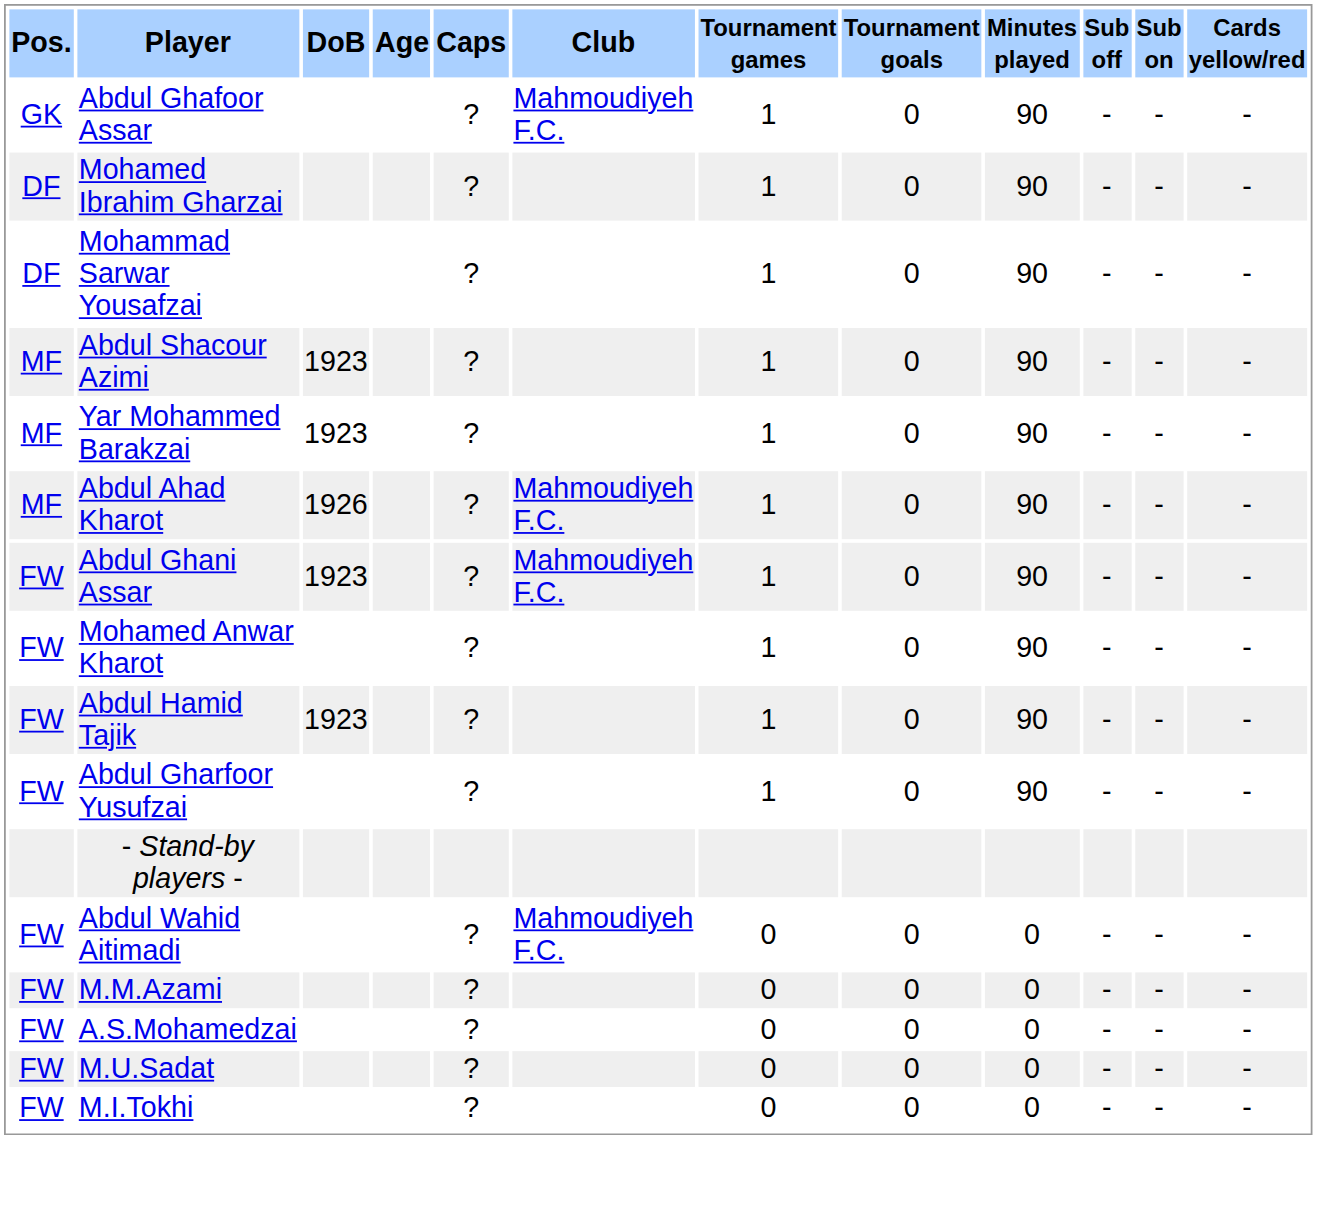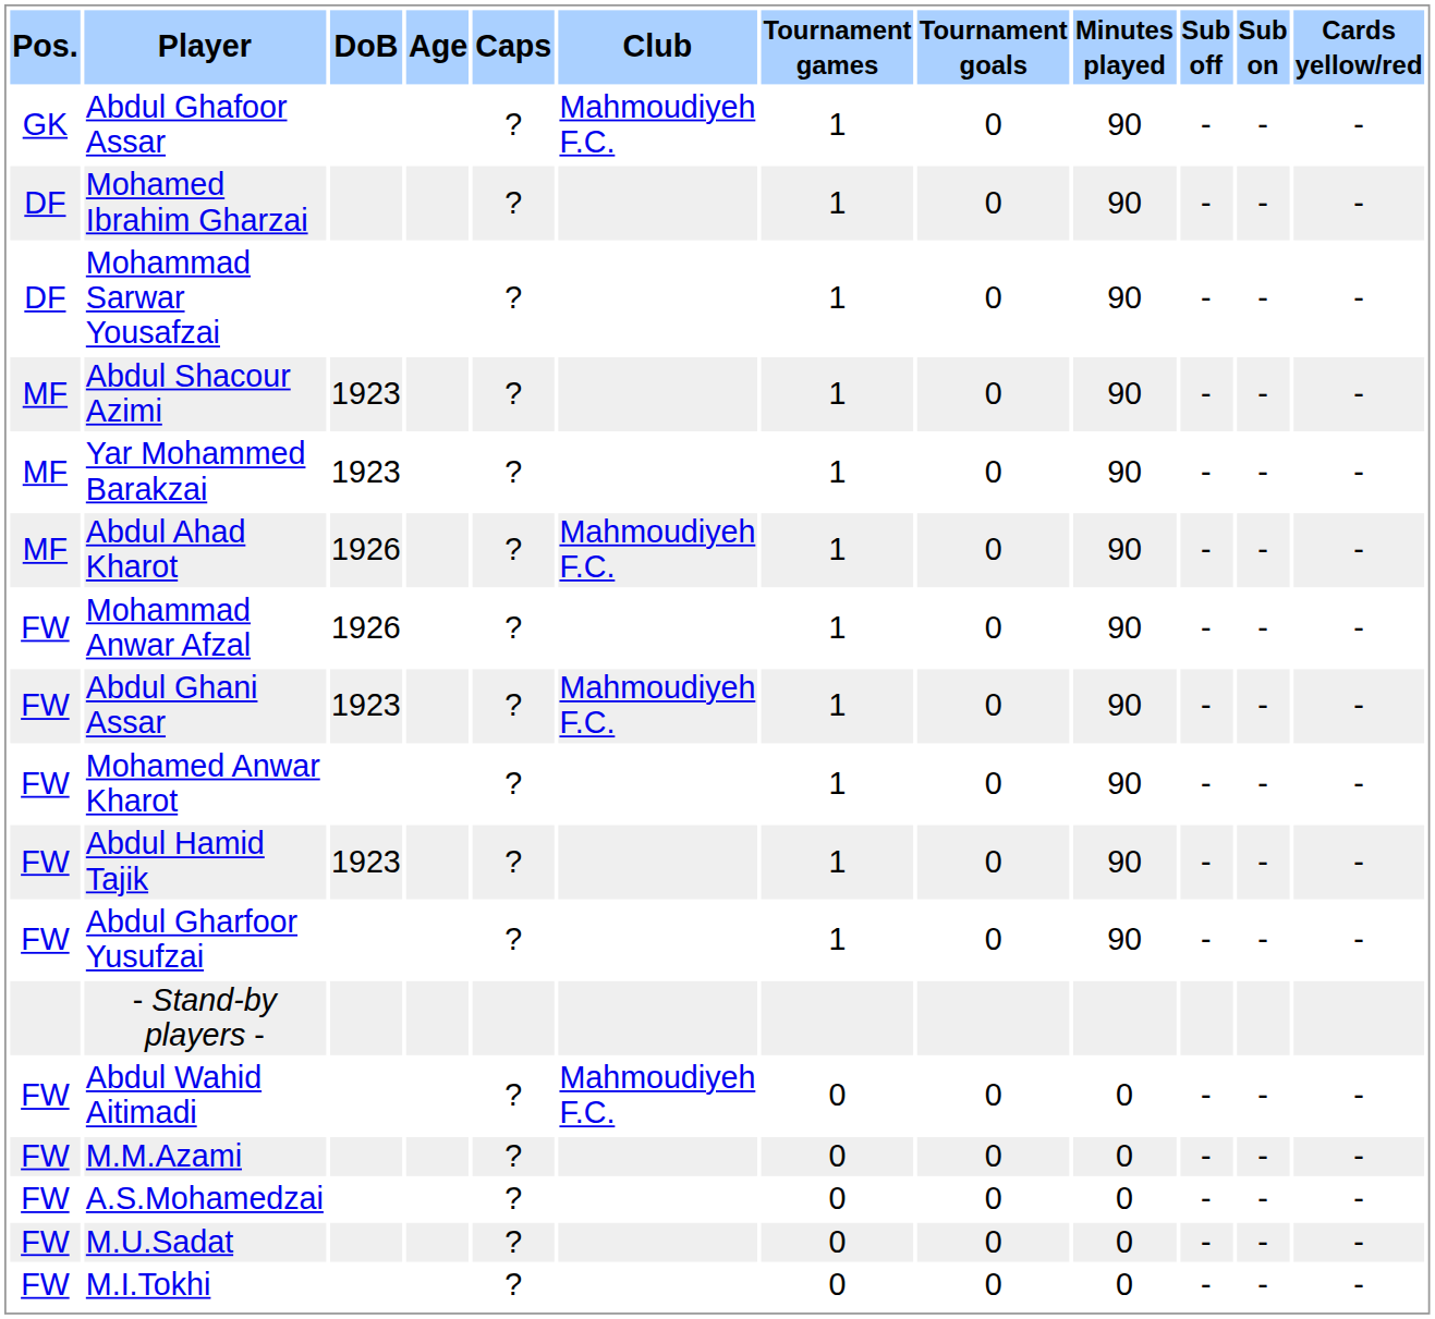+ row: FW | Mohammad Anwar Afzal | 1926 | ? | 1 | 0 | 90 | - | - | -
